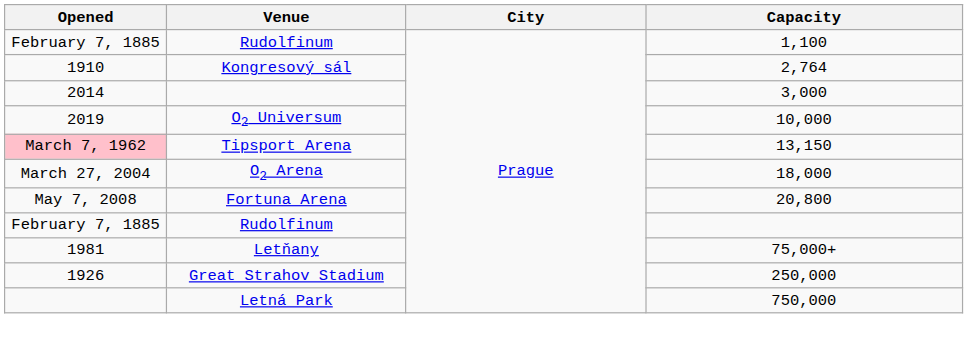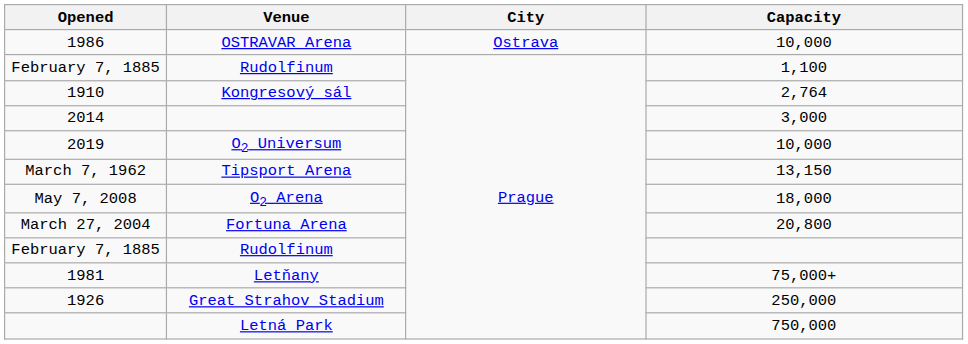+ row: 1986 | OSTRAVAR Arena | Ostrava | 10,000
Tipsport Arena | Opened: pink background -> no background
O2 Arena | Opened: March 27, 2004 -> May 7, 2008
Fortuna Arena | Opened: May 7, 2008 -> March 27, 2004
